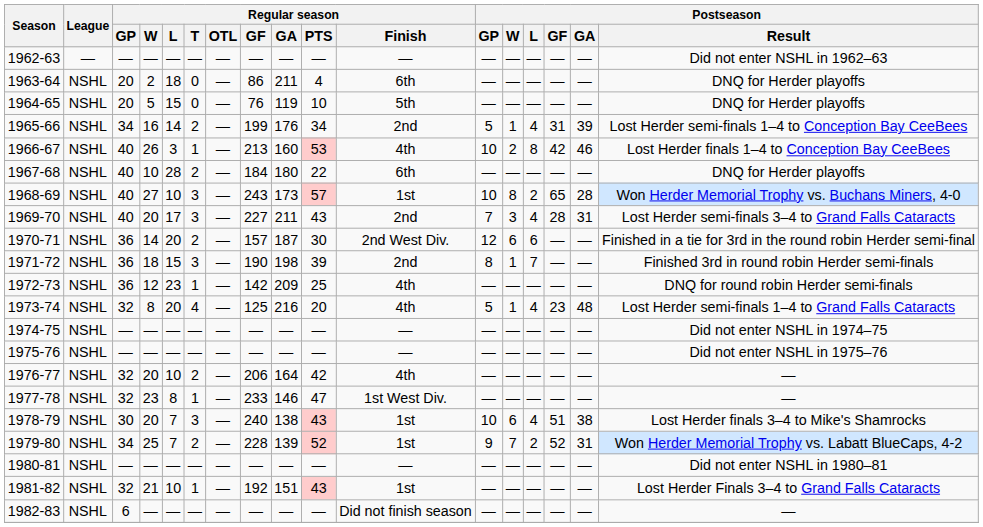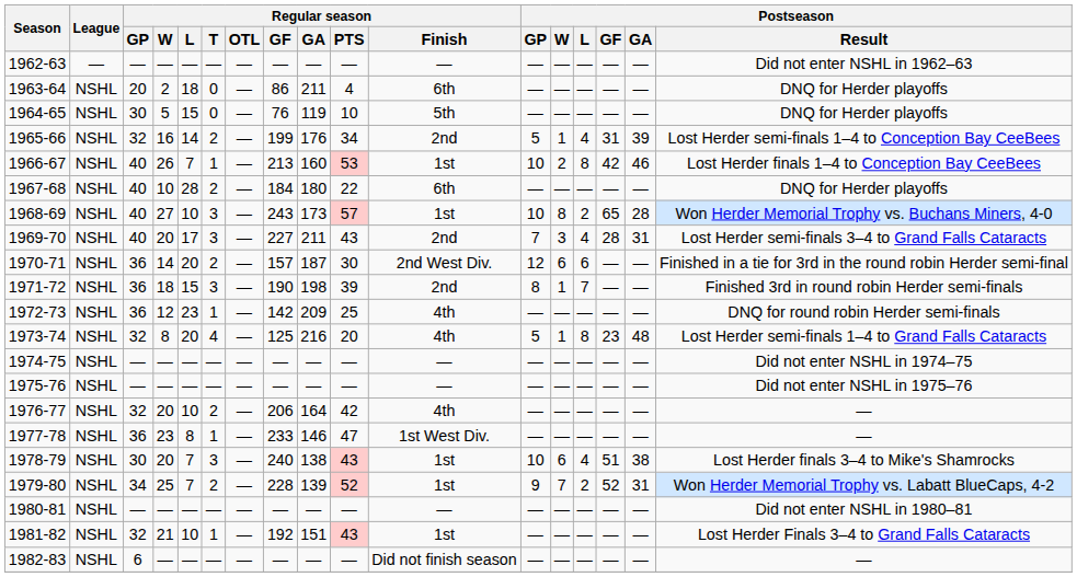1964-65 | Regular season / GP: 20 -> 30
1965-66 | Regular season / GP: 34 -> 32
1966-67 | Regular season / L: 3 -> 7
1966-67 | Regular season / Finish: 4th -> 1st
1973-74 | Postseason / L: 4 -> 8
1977-78 | Regular season / GP: 32 -> 36
